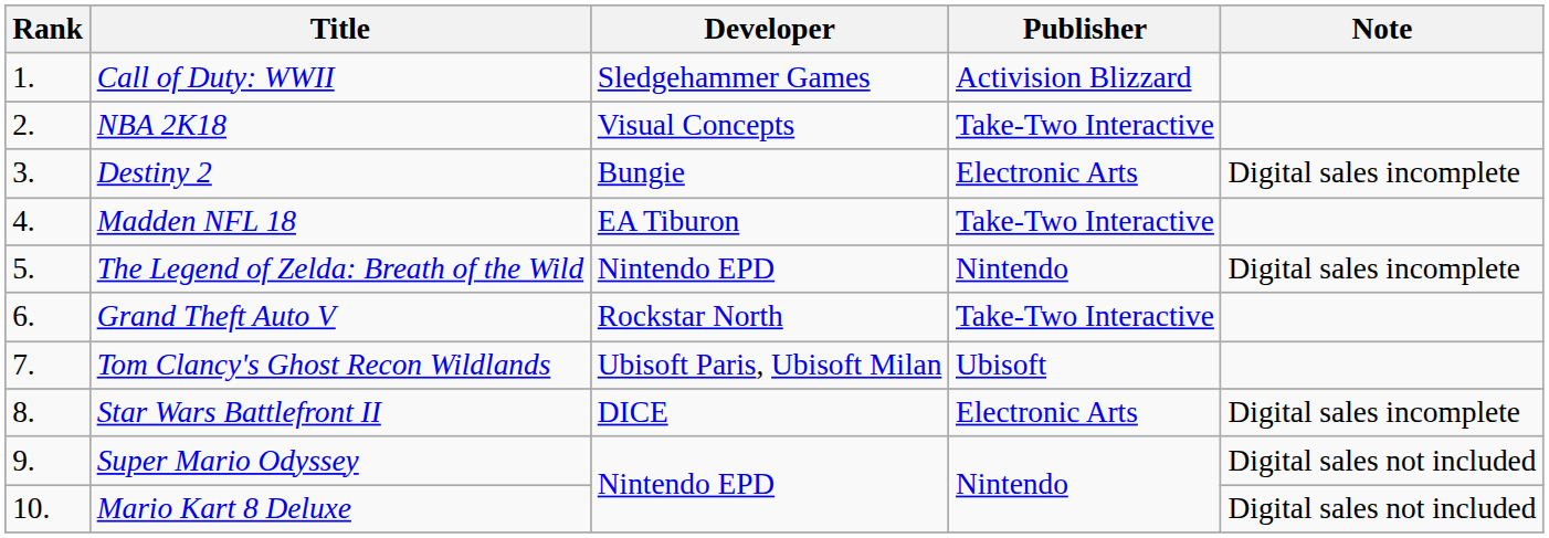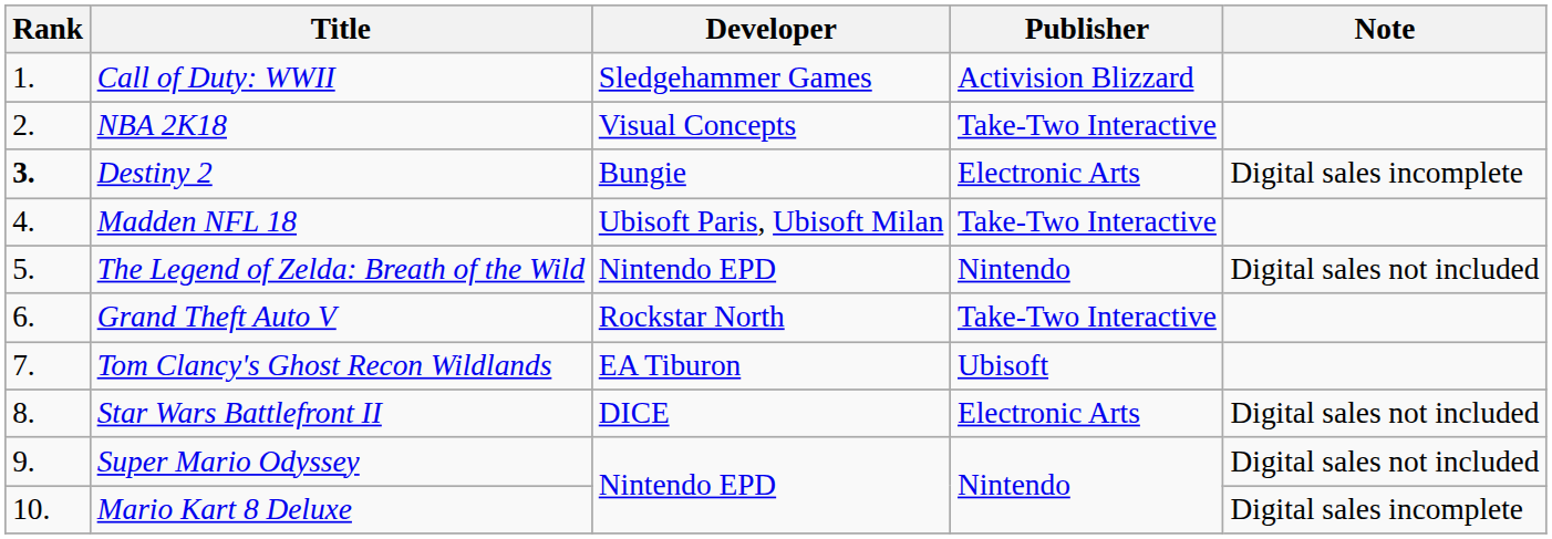Destiny 2 | Rank: normal -> bold
Madden NFL 18 | Developer: EA Tiburon -> Ubisoft Paris, Ubisoft Milan
The Legend of Zelda: Breath of the Wild | Note: Digital sales incomplete -> Digital sales not included
Tom Clancy's Ghost Recon Wildlands | Developer: Ubisoft Paris, Ubisoft Milan -> EA Tiburon
Star Wars Battlefront II | Note: Digital sales incomplete -> Digital sales not included
Mario Kart 8 Deluxe | Note: Digital sales not included -> Digital sales incomplete
